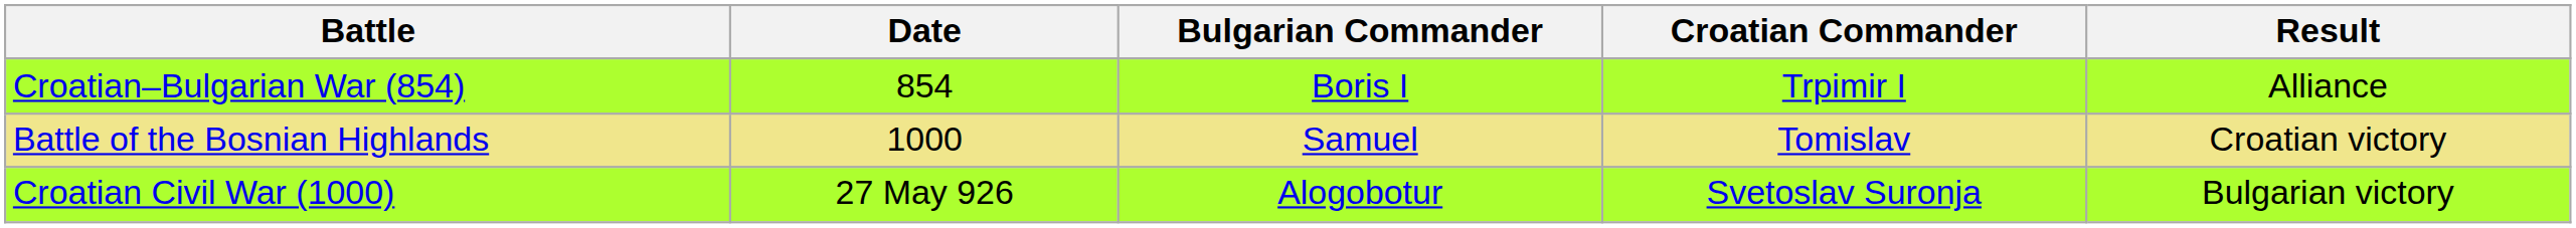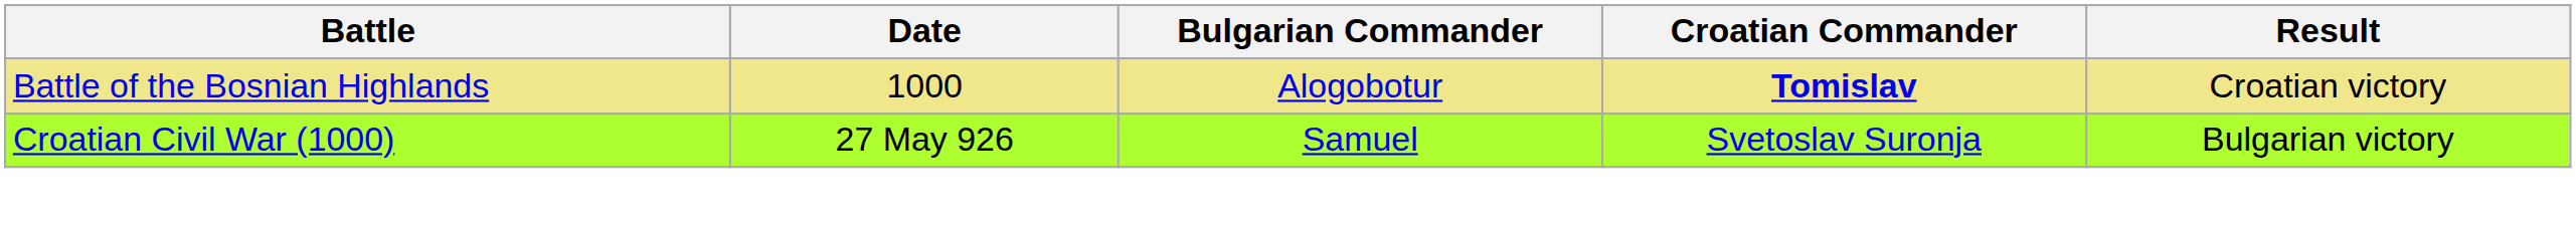- row: Croatian–Bulgarian War (854) | 854 | Boris I | Trpimir I | Alliance
Battle of the Bosnian Highlands | Bulgarian Commander: Samuel -> Alogobotur
Battle of the Bosnian Highlands | Croatian Commander: normal -> bold
Croatian Civil War (1000) | Bulgarian Commander: Alogobotur -> Samuel
